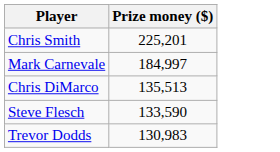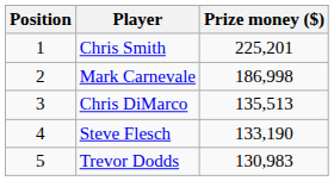+ column: Position | 1 | 2 | 3 | 4 | 5
Mark Carnevale | Prize money ($): 184,997 -> 186,998
Steve Flesch | Prize money ($): 133,590 -> 133,190
